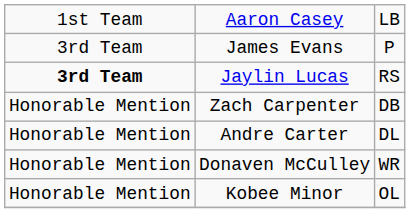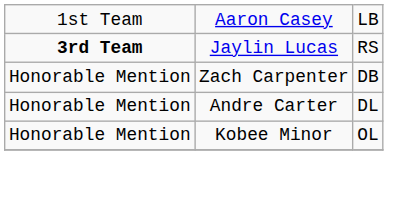- row: 3rd Team | James Evans | P
- row: Honorable Mention | Donaven McCulley | WR
